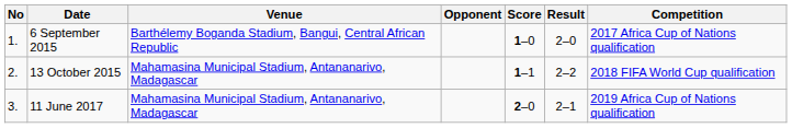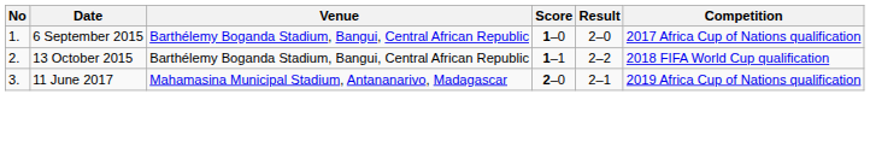- column: Opponent
13 October 2015 | Venue: Mahamasina Municipal Stadium, Antananarivo, Madagascar -> Barthélemy Boganda Stadium, Bangui, Central African Republic
